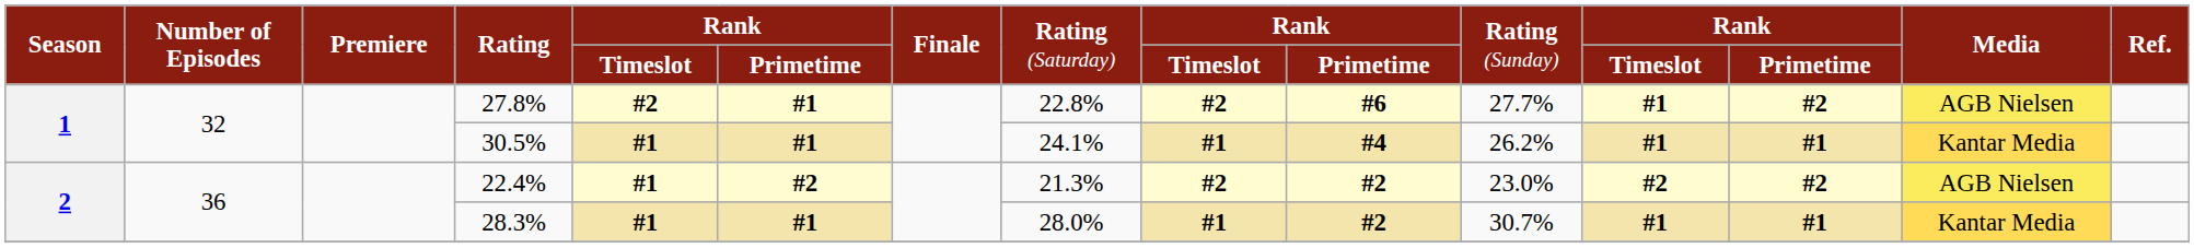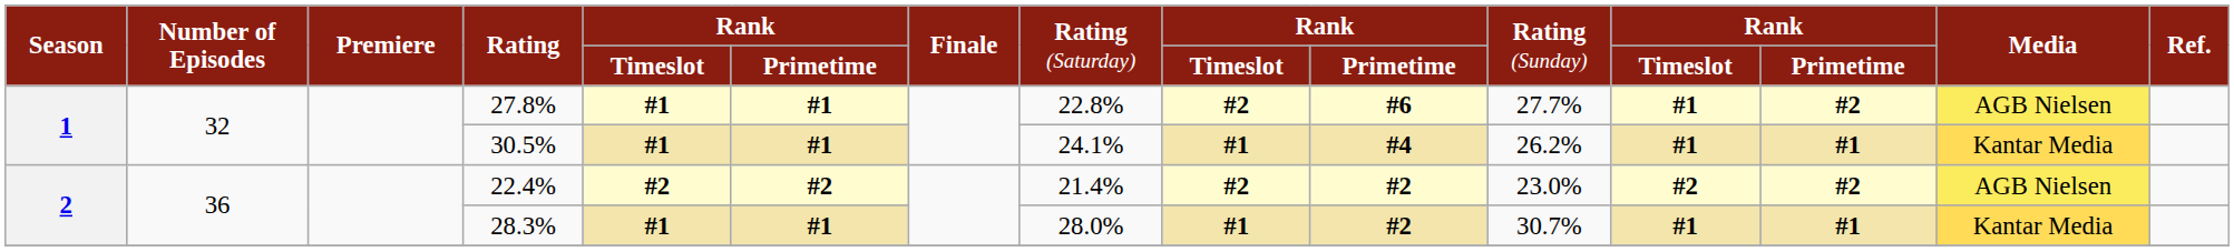27.8% | column 5: #2 -> #1
22.4% | column 5: #1 -> #2
22.4% | column 8: 21.3% -> 21.4%
